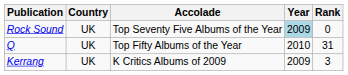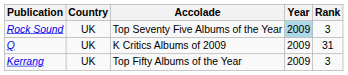Rock Sound | Rank: 0 -> 3
Q | Accolade: Top Fifty Albums of the Year -> K Critics Albums of 2009
Q | Year: 2010 -> 2009
Kerrang | Accolade: K Critics Albums of 2009 -> Top Fifty Albums of the Year
